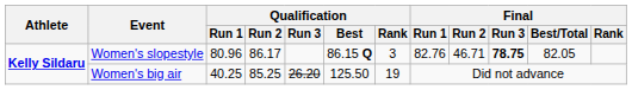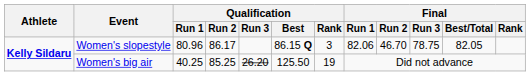Women's slopestyle | Final / Run 1: 82.76 -> 82.06
Women's slopestyle | Final / Run 2: 46.71 -> 46.70
Women's slopestyle | Final / Run 3: bold -> normal
